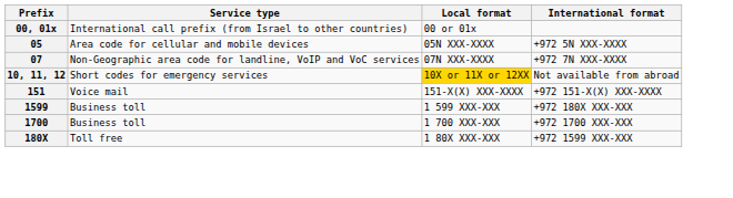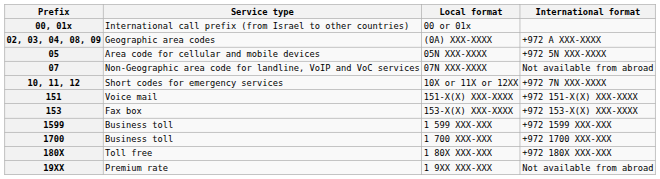+ row: 02, 03, 04, 08, 09 | Geographic area codes | (0A) XXX-XXXX | +972 A XXX-XXXX
07 | International format: +972 7N XXX-XXXX -> Not available from abroad
10, 11, 12 | Local format: gold background -> no background
10, 11, 12 | International format: Not available from abroad -> +972 7N XXX-XXXX
+ row: 153 | Fax box | 153-X(X) XXX-XXXX | +972 153-X(X) XXX-XXXX
1599 | International format: +972 180X XXX-XXX -> +972 1599 XXX-XXX
180X | International format: +972 1599 XXX-XXX -> +972 180X XXX-XXX
+ row: 19XX | Premium rate | 1 9XX XXX-XXX | Not available from abroad
